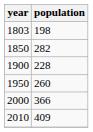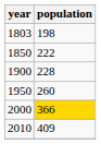1850 | population: 282 -> 222
2000 | population: no background -> gold background
